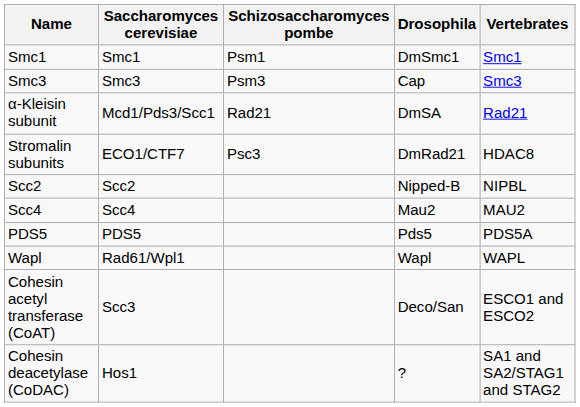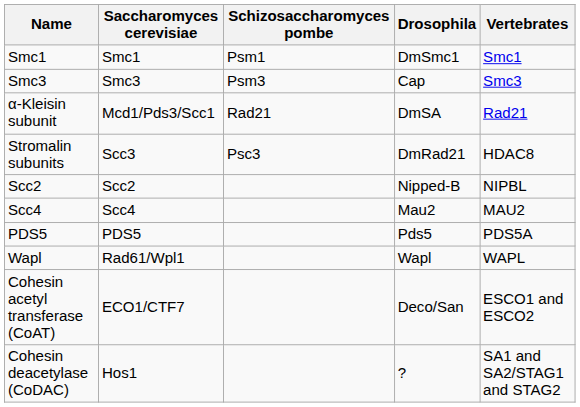Stromalin subunits | Saccharomyces cerevisiae: ECO1/CTF7 -> Scc3
Cohesin acetyl transferase (CoAT) | Saccharomyces cerevisiae: Scc3 -> ECO1/CTF7
